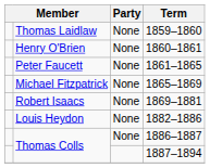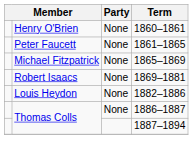- row: Thomas Laidlaw | None | 1859–1860
